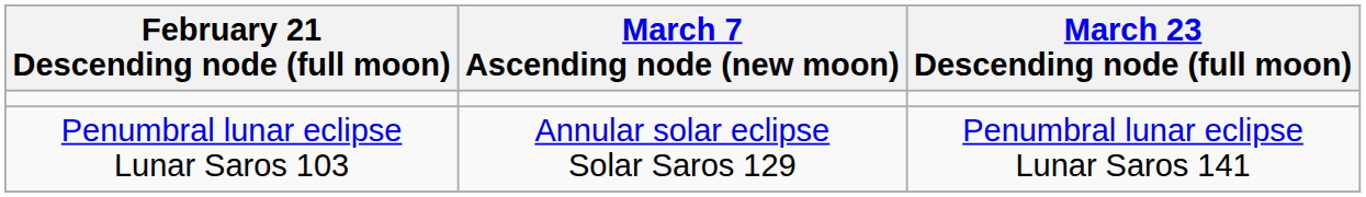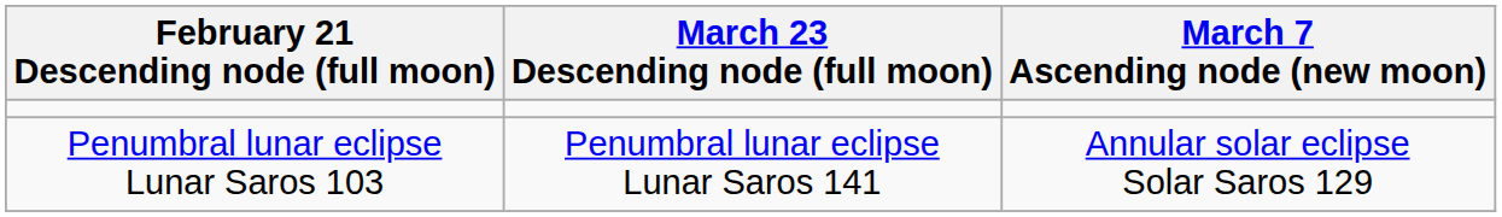columns swapped: March 7 Ascending node (new moon) <-> March 23 Descending node (full moon)
